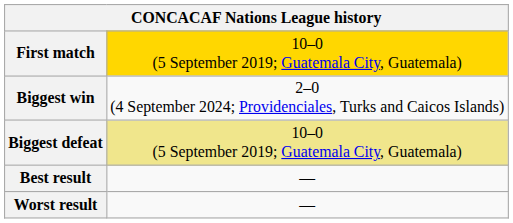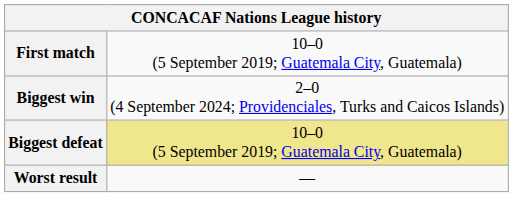First match | column 2: gold background -> no background
- row: Best result | —
